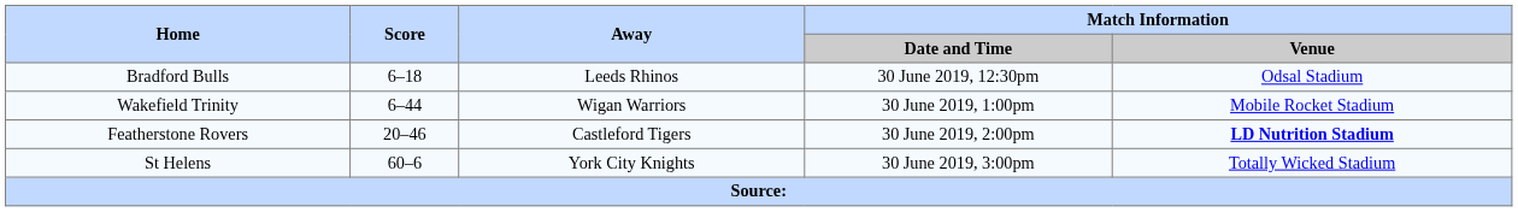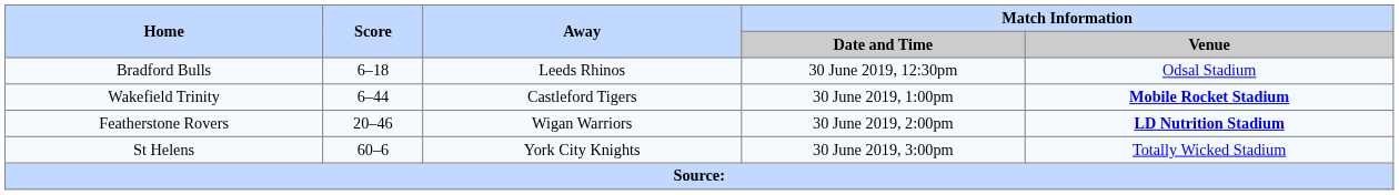Wakefield Trinity | Away: Wigan Warriors -> Castleford Tigers
Wakefield Trinity | Match Information / Venue: normal -> bold
Featherstone Rovers | Away: Castleford Tigers -> Wigan Warriors
